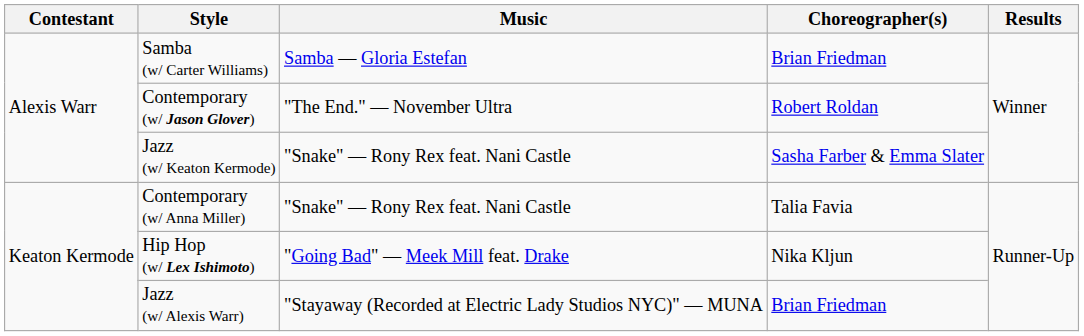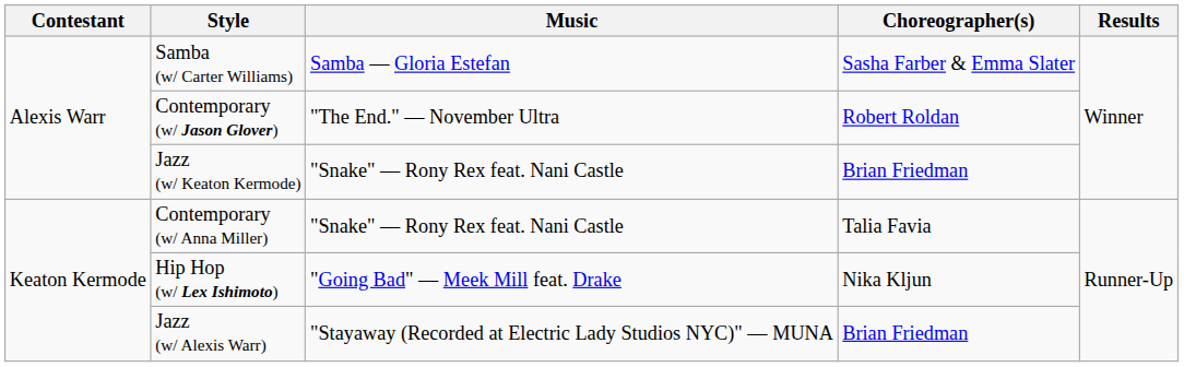Samba (w/ Carter Williams) | Choreographer(s): Brian Friedman -> Sasha Farber & Emma Slater
Jazz (w/ Keaton Kermode) | Choreographer(s): Sasha Farber & Emma Slater -> Brian Friedman
